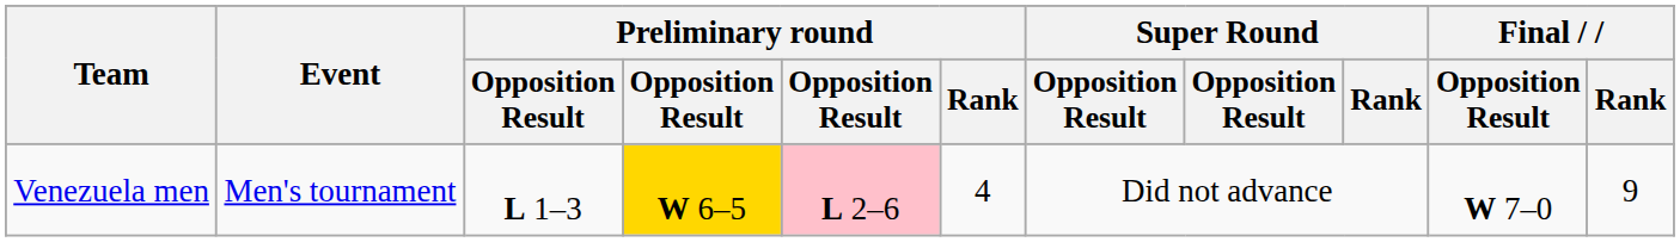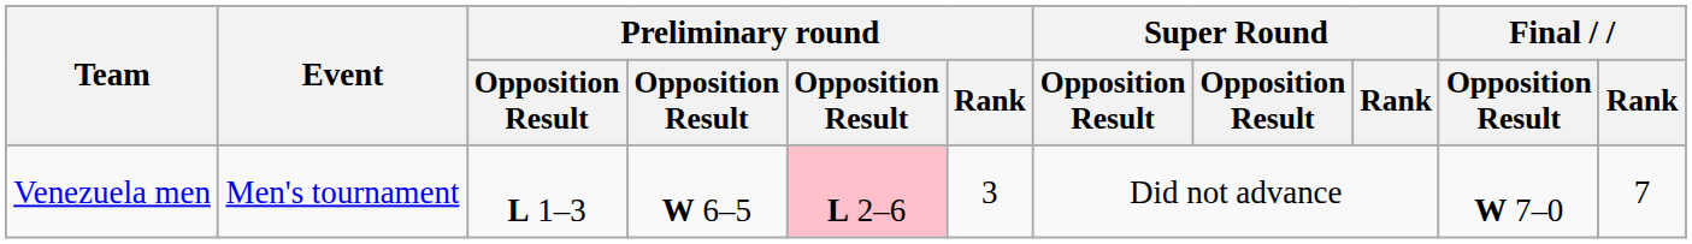Venezuela men | column 4: gold background -> no background
Venezuela men | Preliminary round / Rank: 4 -> 3
Venezuela men | Final / Rank: 9 -> 7
